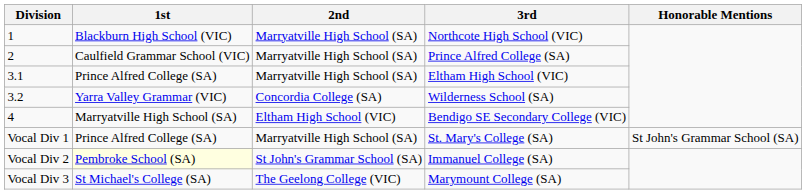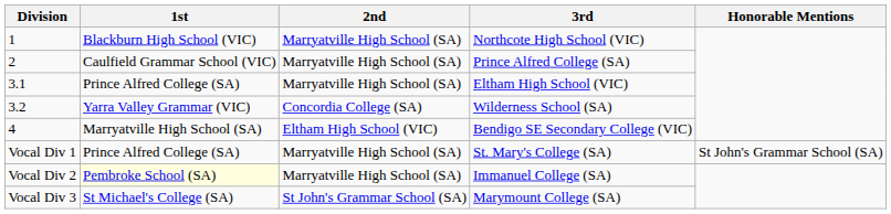Immanuel College (SA) | 2nd: St John's Grammar School (SA) -> Marryatville High School (SA)
Marymount College (SA) | 2nd: The Geelong College (VIC) -> St John's Grammar School (SA)
